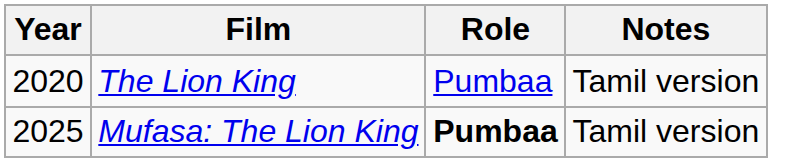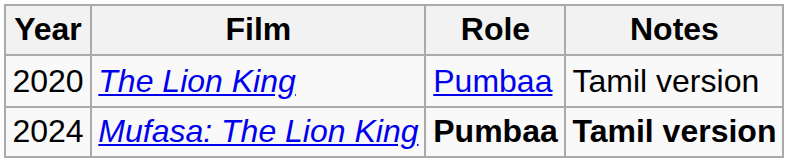Mufasa: The Lion King | Year: 2025 -> 2024
Mufasa: The Lion King | Notes: normal -> bold
